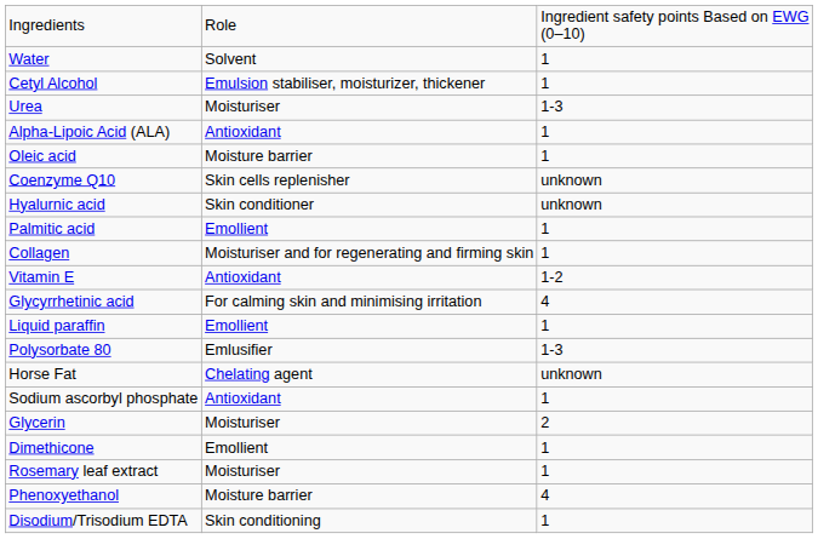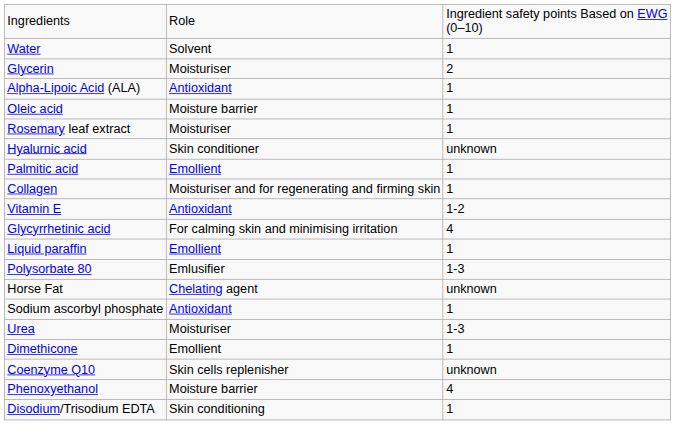- row: Cetyl Alcohol | Emulsion stabiliser, moisturizer, thickener | 1
rows swapped: Glycerin <-> Urea
rows swapped: Coenzyme Q10 <-> Rosemary leaf extract
